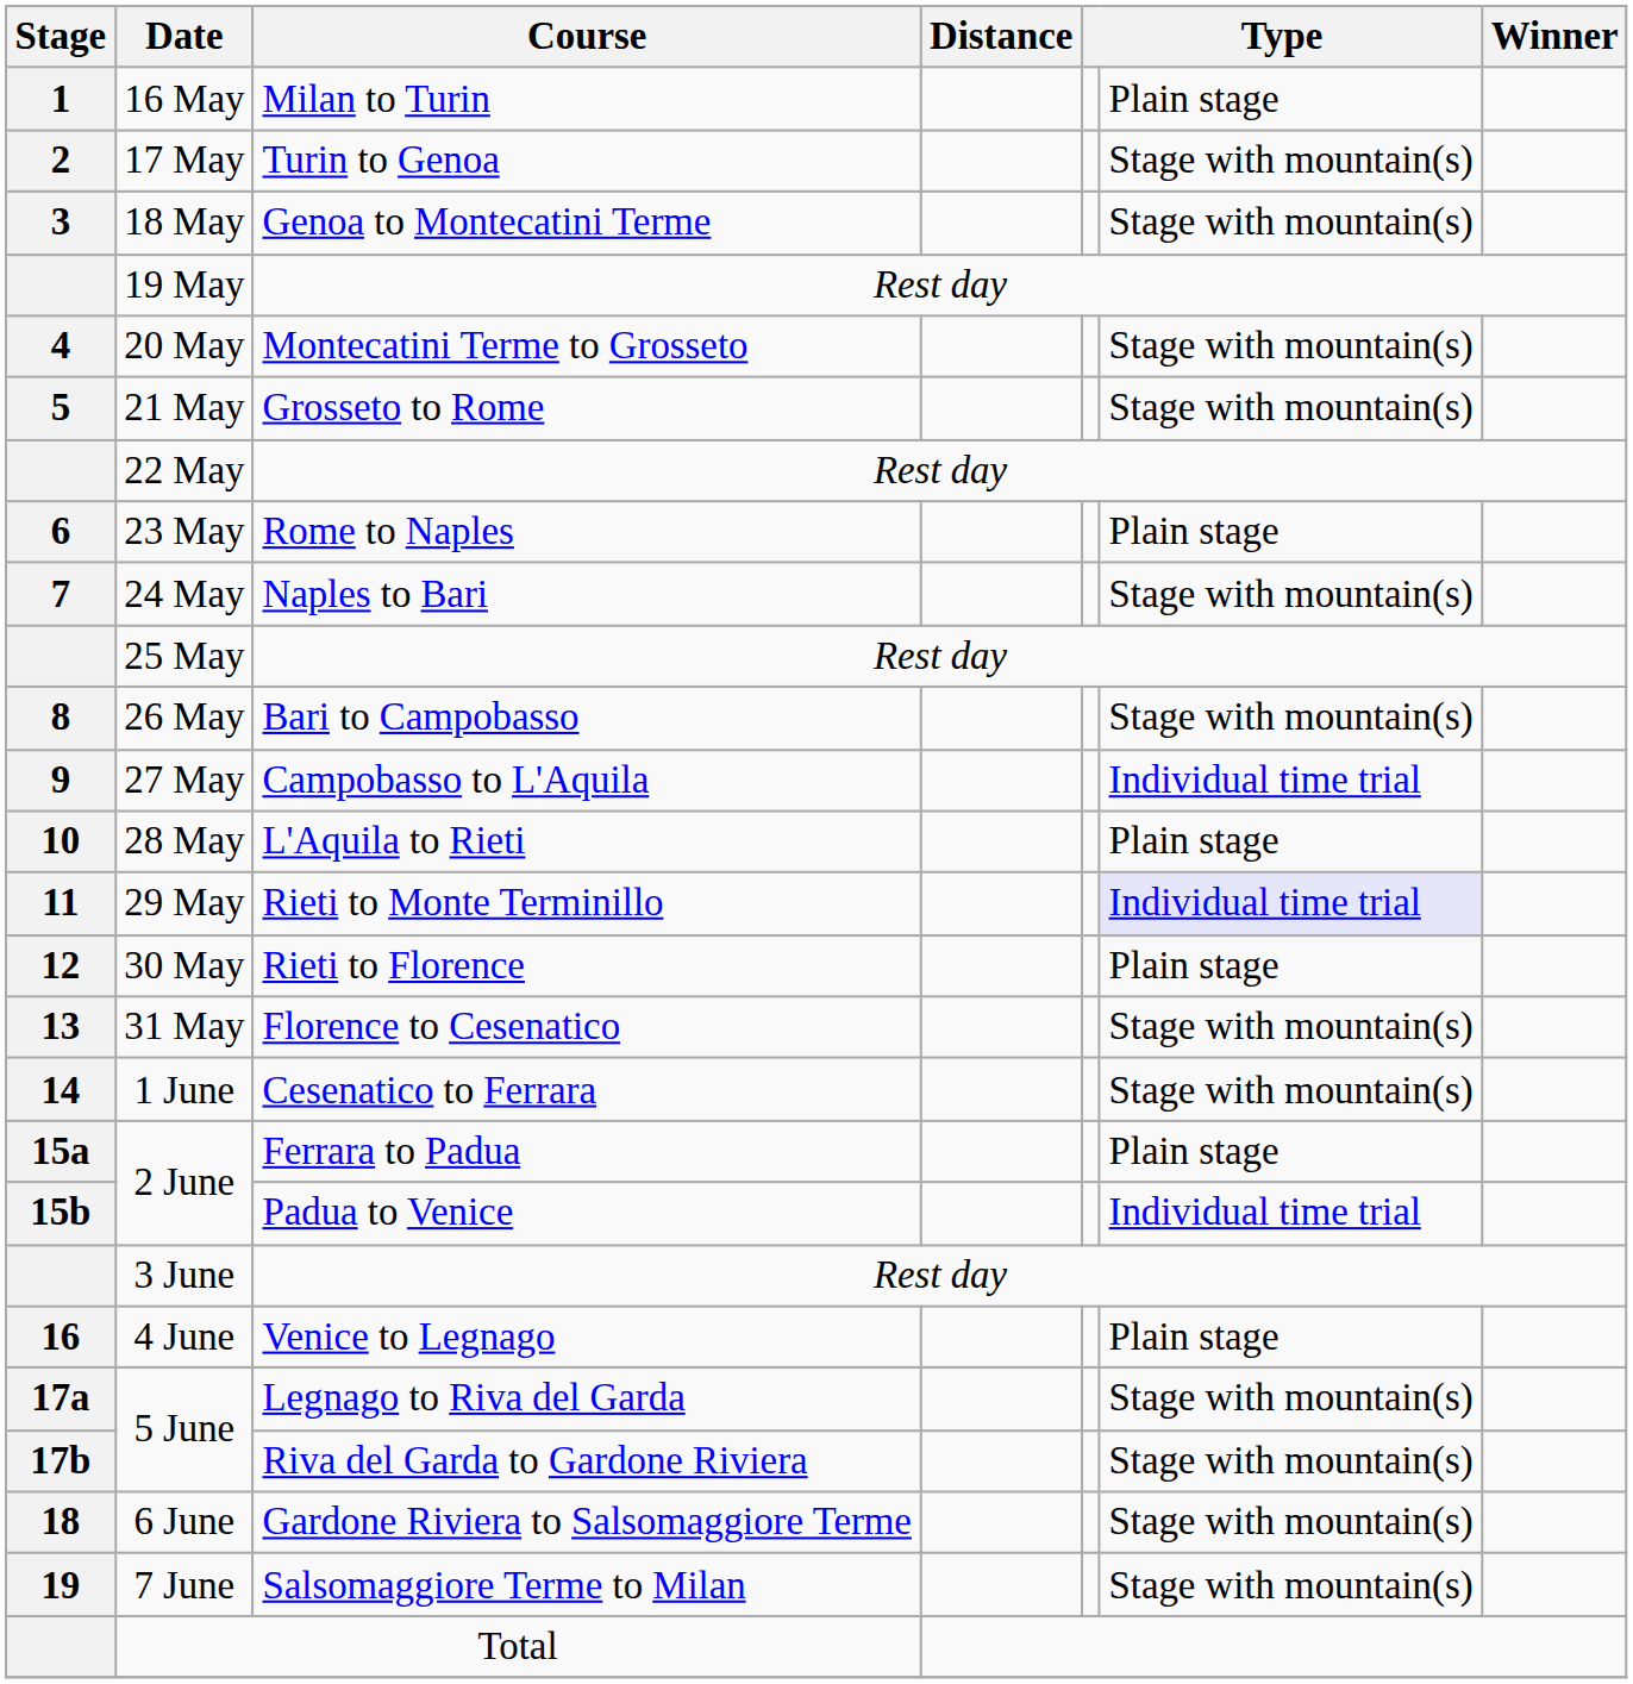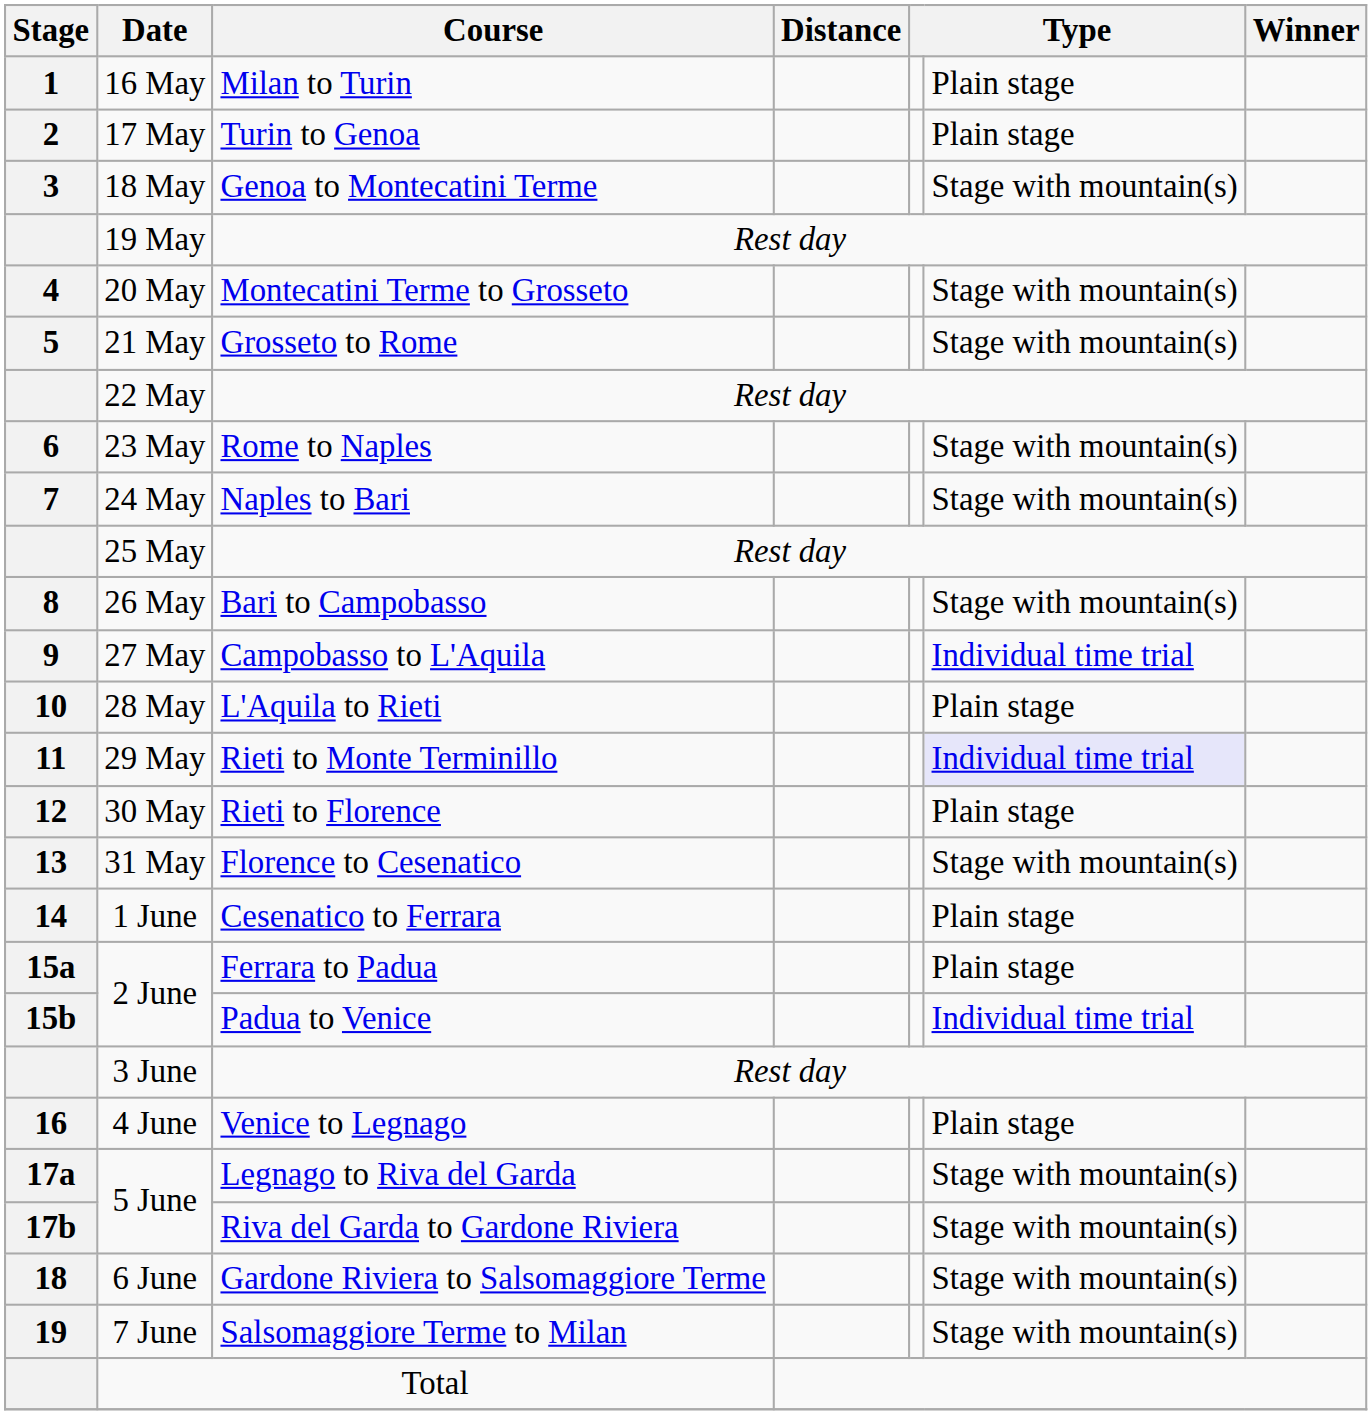17 May | column 6: Stage with mountain(s) -> Plain stage
23 May | column 6: Plain stage -> Stage with mountain(s)
1 June | column 6: Stage with mountain(s) -> Plain stage
